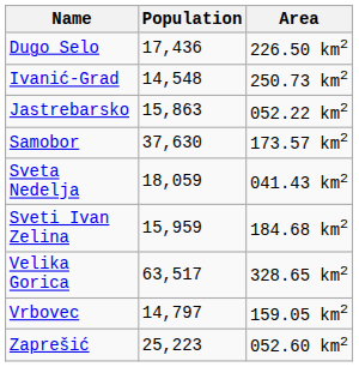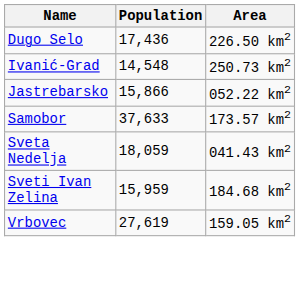Jastrebarsko | Population: 15,863 -> 15,866
Samobor | Population: 37,630 -> 37,633
- row: Velika Gorica | 63,517 | 328.65 km2
Vrbovec | Population: 14,797 -> 27,619
- row: Zaprešić | 25,223 | 052.60 km2
